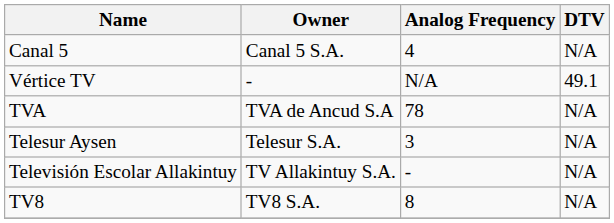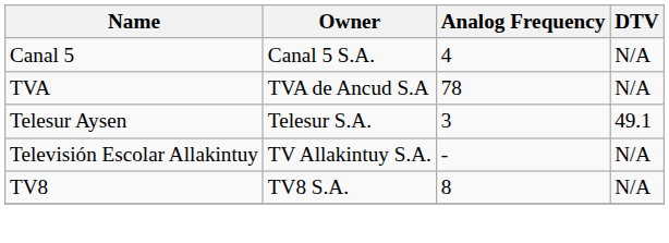- row: Vértice TV | - | N/A | 49.1
Telesur Aysen | DTV: N/A -> 49.1
